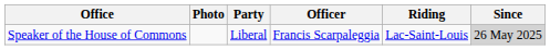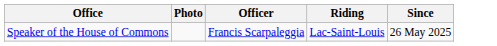- column: Party | Liberal
Speaker of the House of Commons | Since: lightgrey background -> no background
